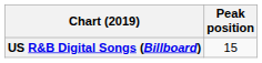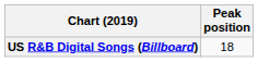US R&B Digital Songs (Billboard) | Peak position: 15 -> 18
